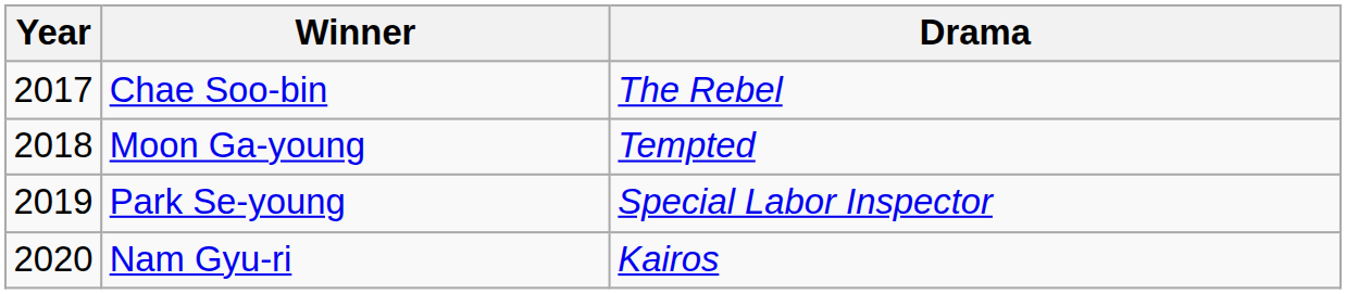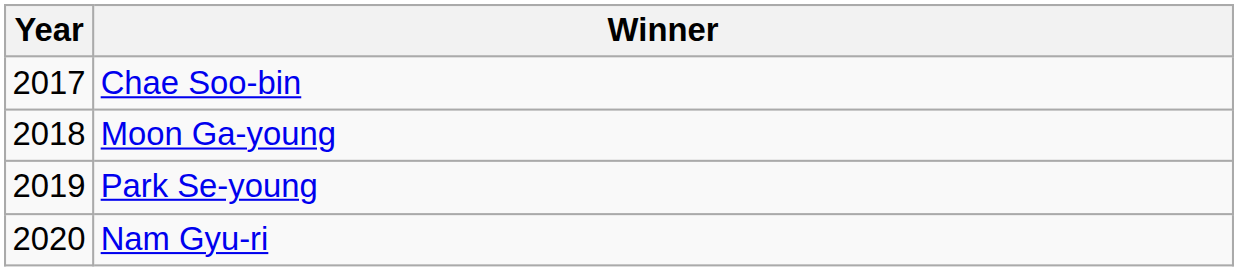- column: Drama | The Rebel | Tempted | Special Labor Inspector | Kairos
